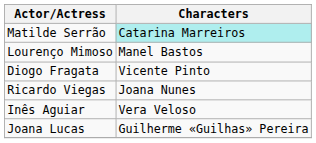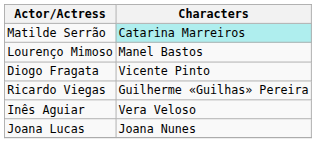Ricardo Viegas | Characters: Joana Nunes -> Guilherme «Guilhas» Pereira
Joana Lucas | Characters: Guilherme «Guilhas» Pereira -> Joana Nunes
